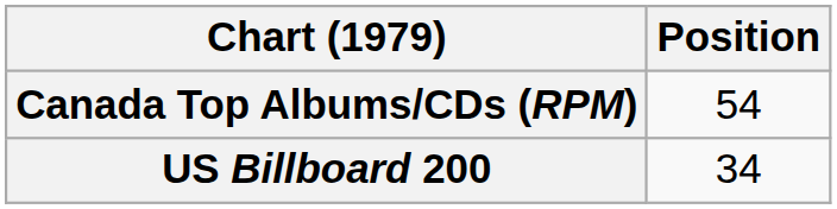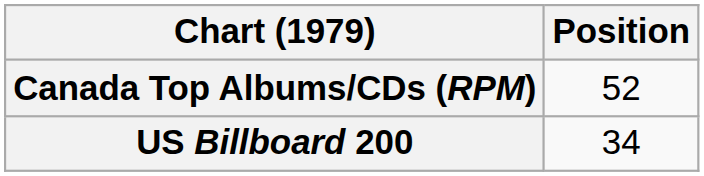Canada Top Albums/CDs (RPM) | Position: 54 -> 52
